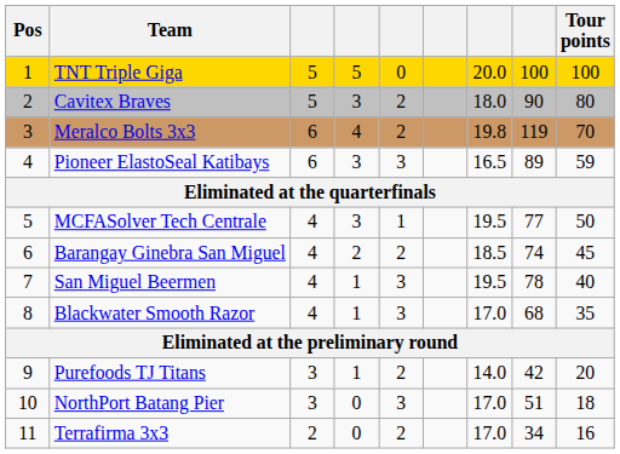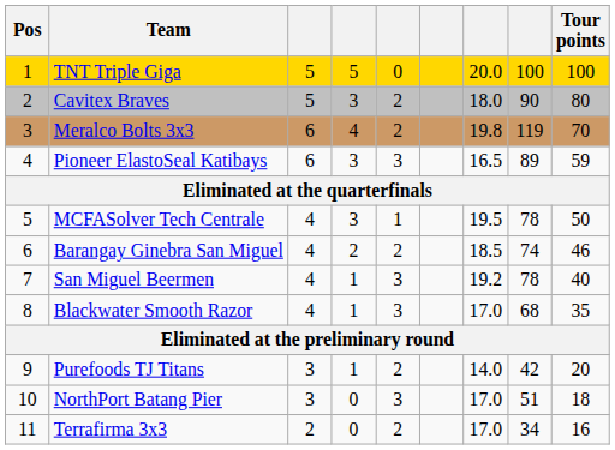MCFASolver Tech Centrale | column 8: 77 -> 78
Barangay Ginebra San Miguel | Tour points: 45 -> 46
San Miguel Beermen | column 7: 19.5 -> 19.2
